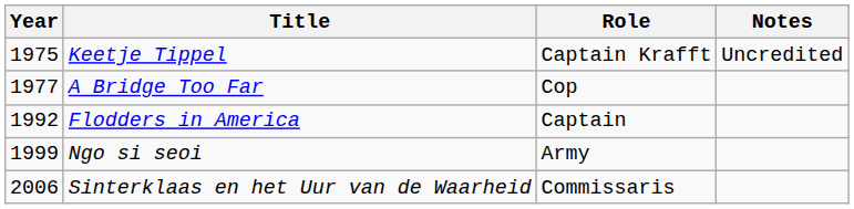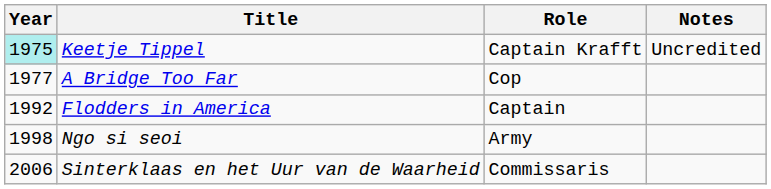Keetje Tippel | Year: no background -> paleturquoise background
Ngo si seoi | Year: 1999 -> 1998
